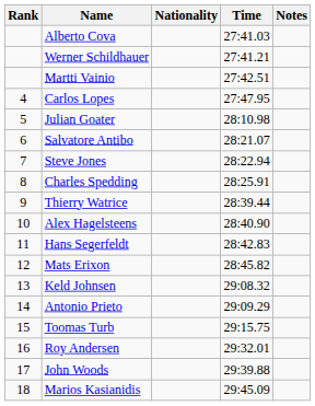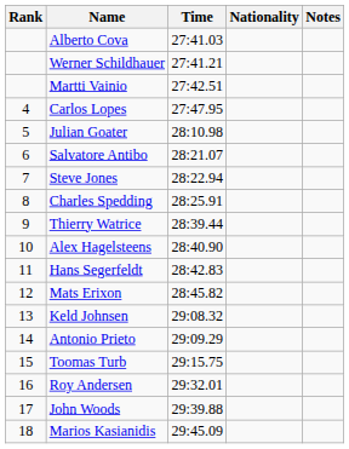columns swapped: Nationality <-> Time
